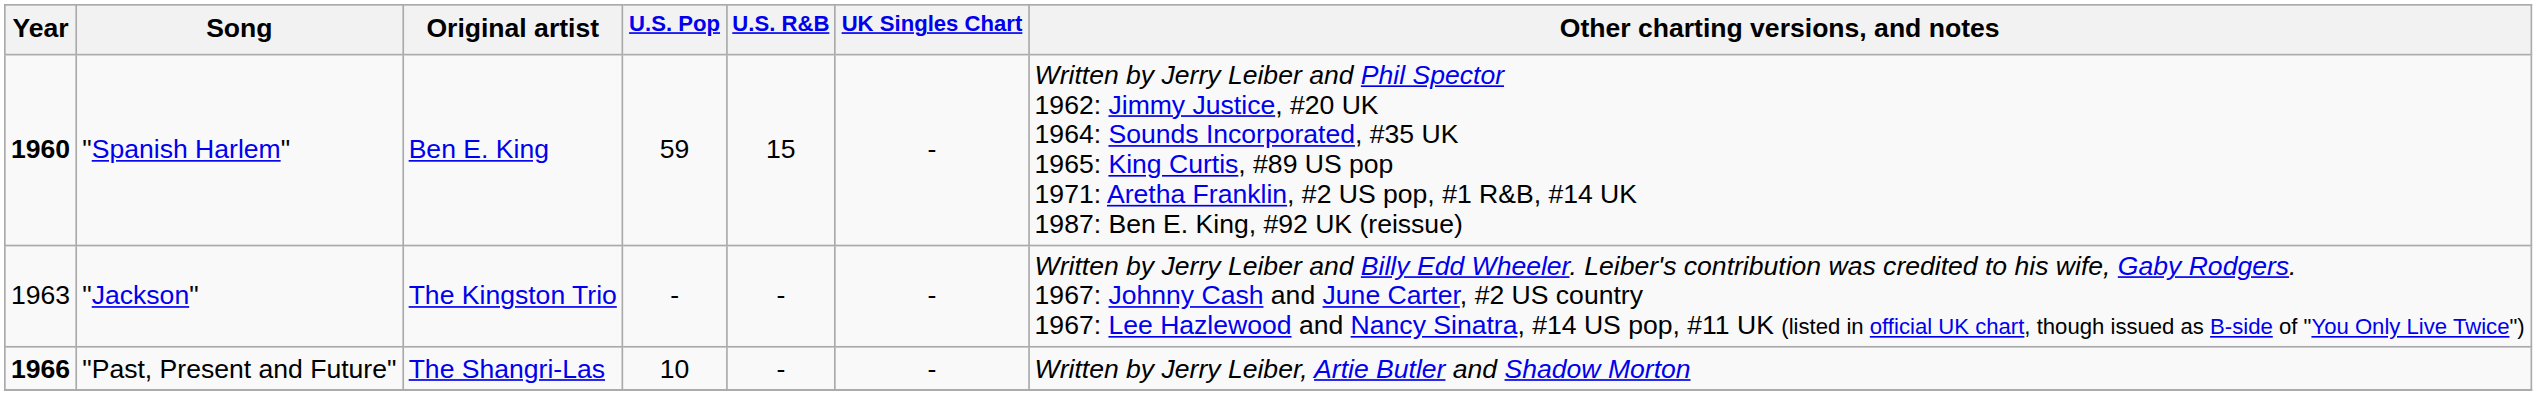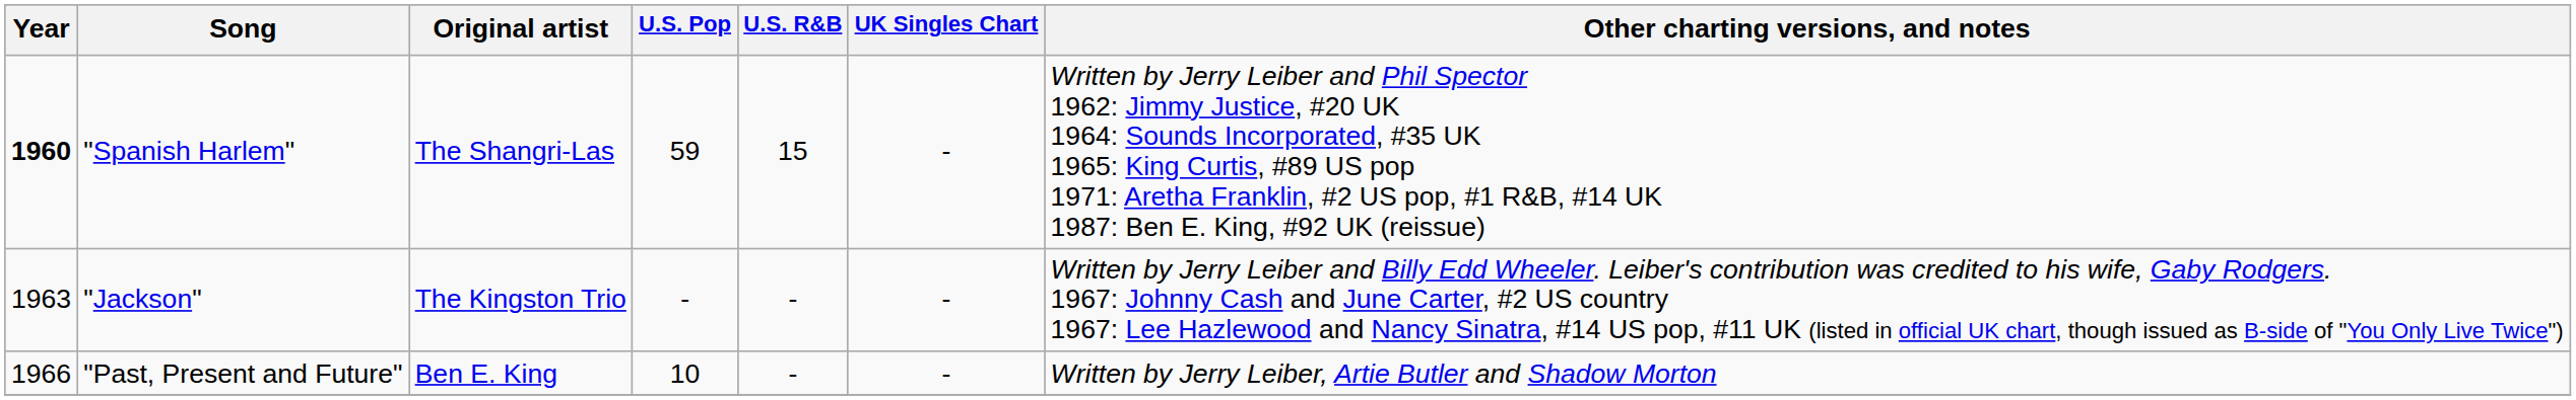"Spanish Harlem" | Original artist: Ben E. King -> The Shangri-Las
"Past, Present and Future" | Year: bold -> normal
"Past, Present and Future" | Original artist: The Shangri-Las -> Ben E. King
